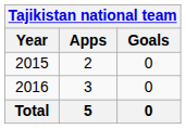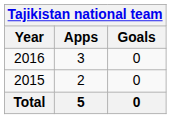rows swapped: 2015 <-> 2016
